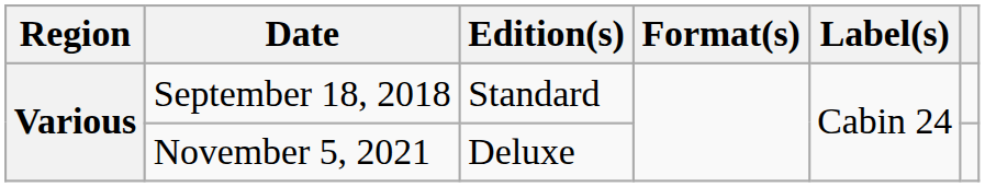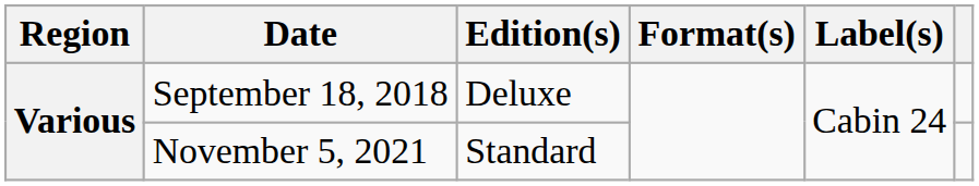September 18, 2018 | Edition(s): Standard -> Deluxe
November 5, 2021 | Edition(s): Deluxe -> Standard
